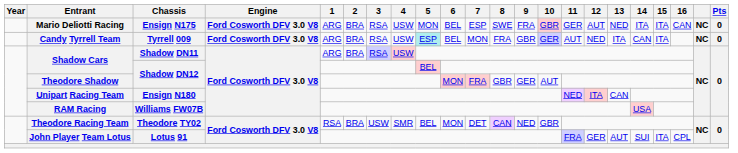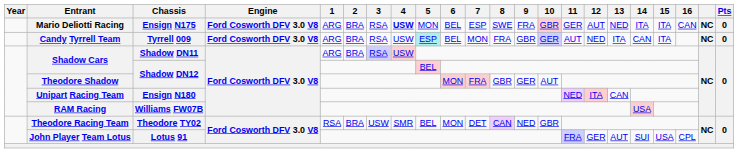Mario Deliotti Racing | 4: normal -> bold
John Player Team Lotus | 15: ITA -> USA
